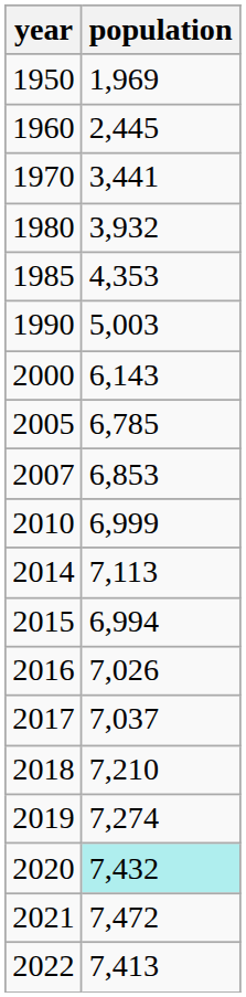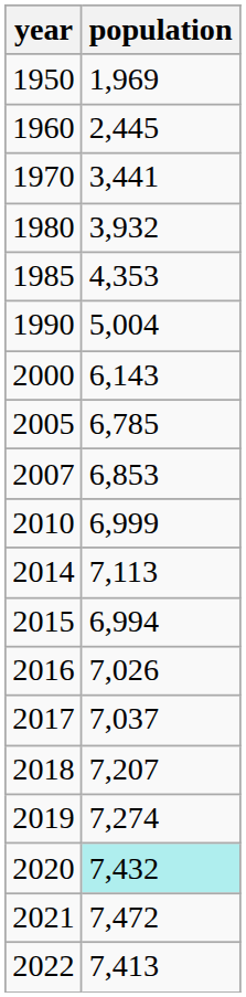1990 | population: 5,003 -> 5,004
2018 | population: 7,210 -> 7,207
